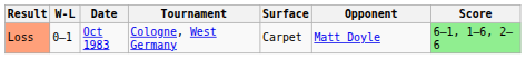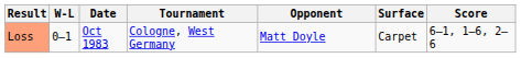columns swapped: Surface <-> Opponent
Loss | Score: lightgreen background -> no background
